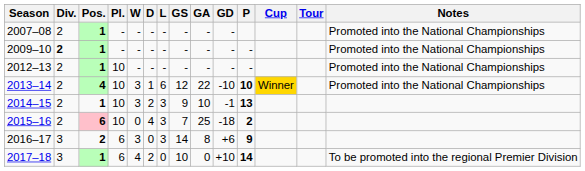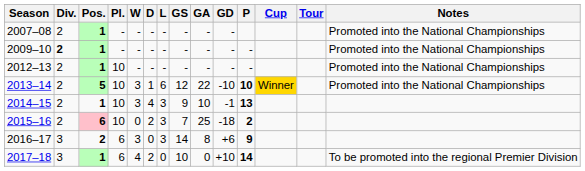2013–14 | Pos.: 4 -> 5
2014–15 | D: 2 -> 4
2015–16 | D: 4 -> 2
